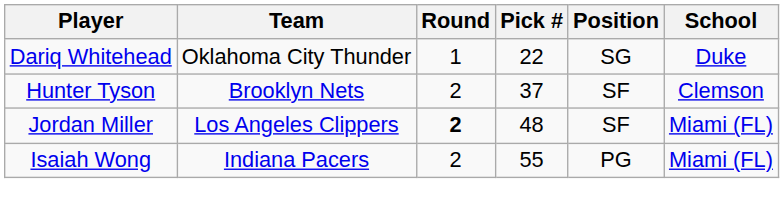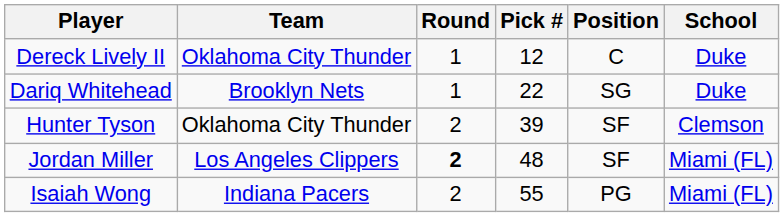+ row: Dereck Lively II | Oklahoma City Thunder | 1 | 12 | C | Duke
Dariq Whitehead | Team: Oklahoma City Thunder -> Brooklyn Nets
Hunter Tyson | Team: Brooklyn Nets -> Oklahoma City Thunder
Hunter Tyson | Pick #: 37 -> 39
